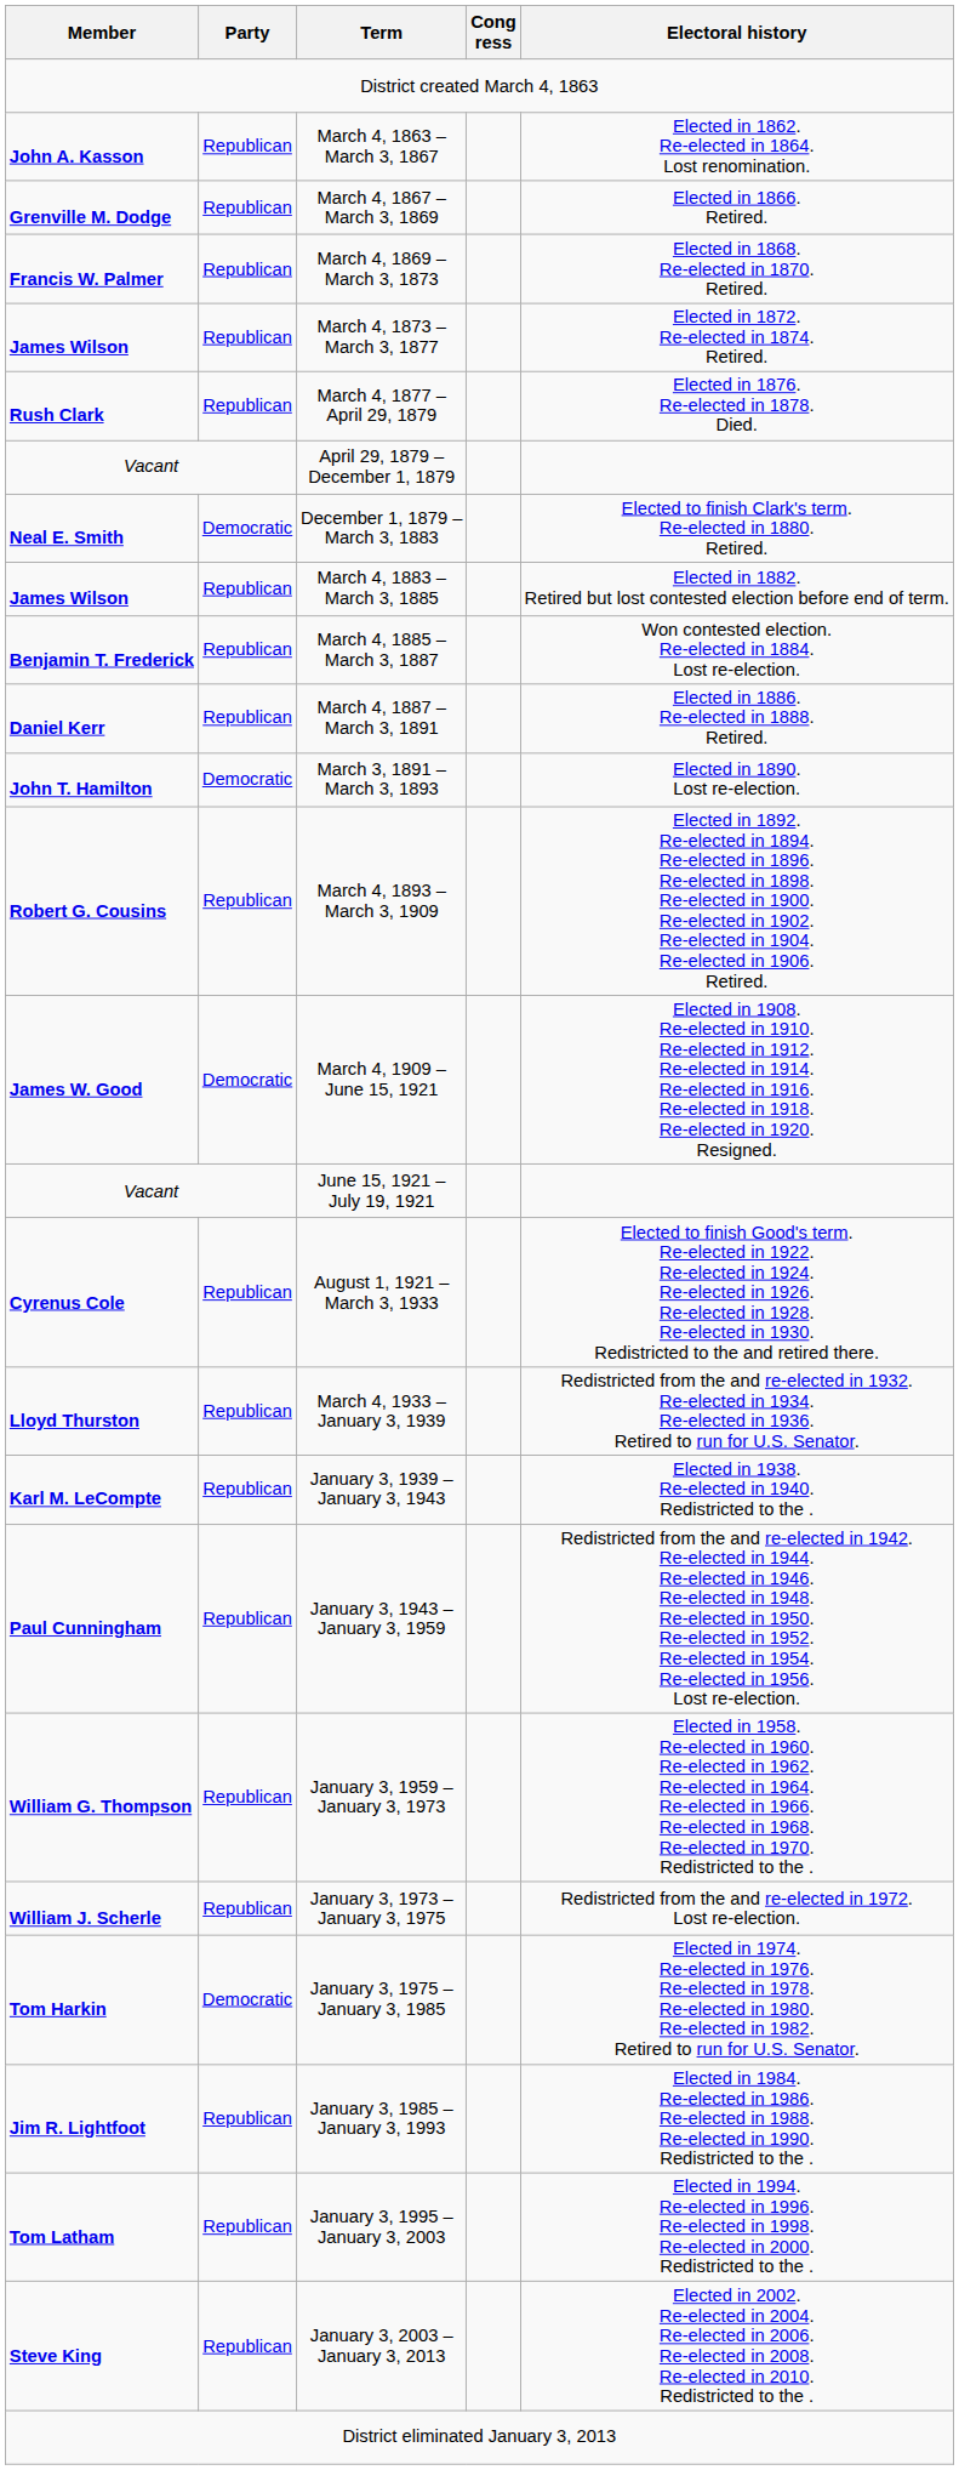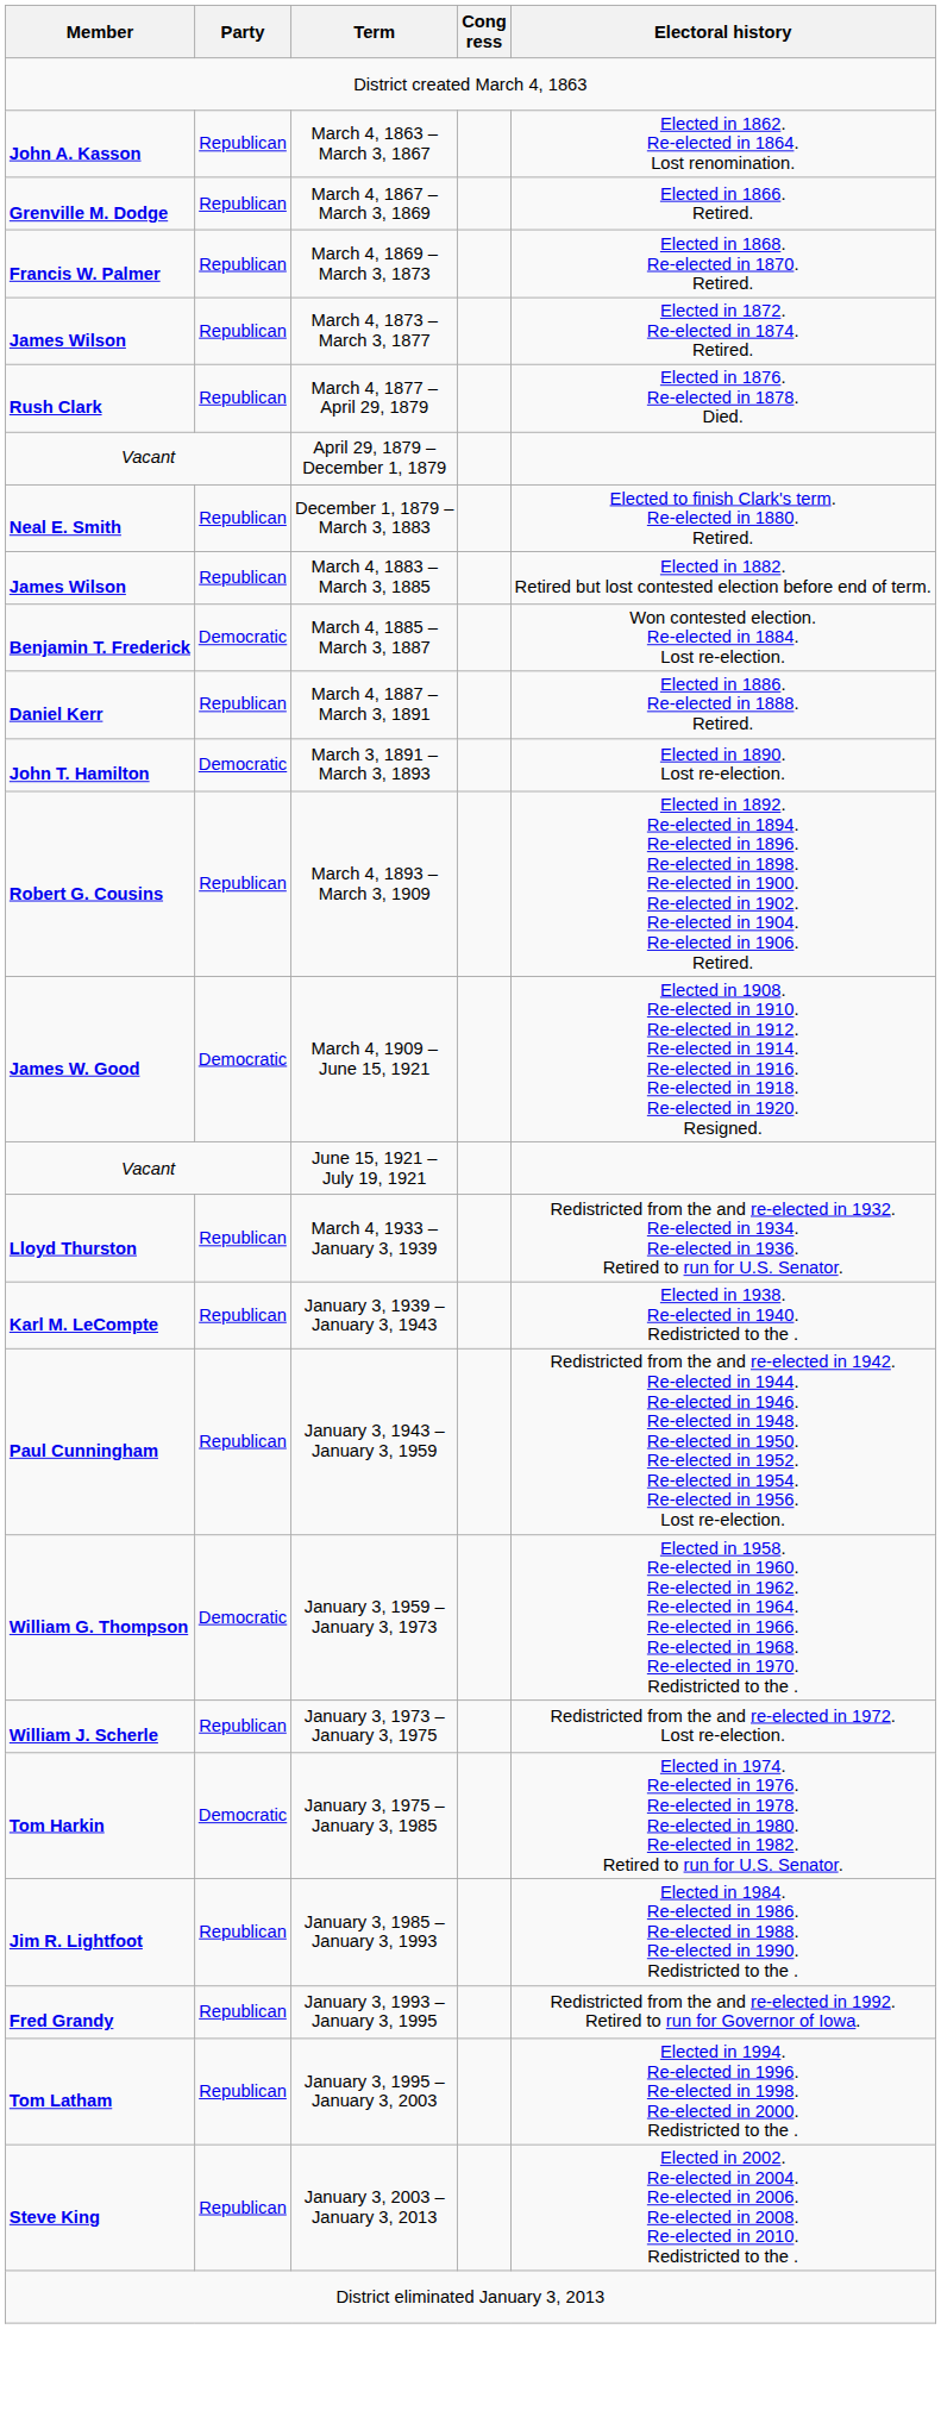December 1, 1879 – March 3, 1883 | Party: Democratic -> Republican
March 4, 1885 – March 3, 1887 | Party: Republican -> Democratic
- row: Cyrenus Cole | Republican | August 1, 1921 – March 3, 1933 | Elected to finish Good's term. Re-elected in 1922. Re-elected in 1924. Re-elected in 1926. Re-elected in 1928. Re-elected in 1930. Redistricted to the and retired there.
January 3, 1959 – January 3, 1973 | Party: Republican -> Democratic
+ row: Fred Grandy | Republican | January 3, 1993 – January 3, 1995 | Redistricted from the and re-elected in 1992. Retired to run for Governor of Iowa.
